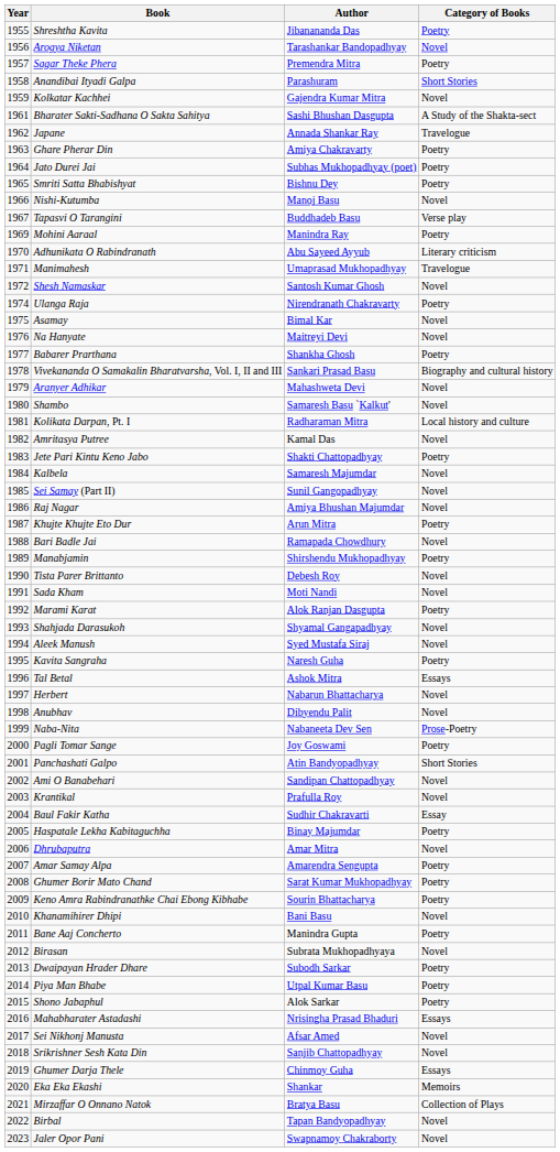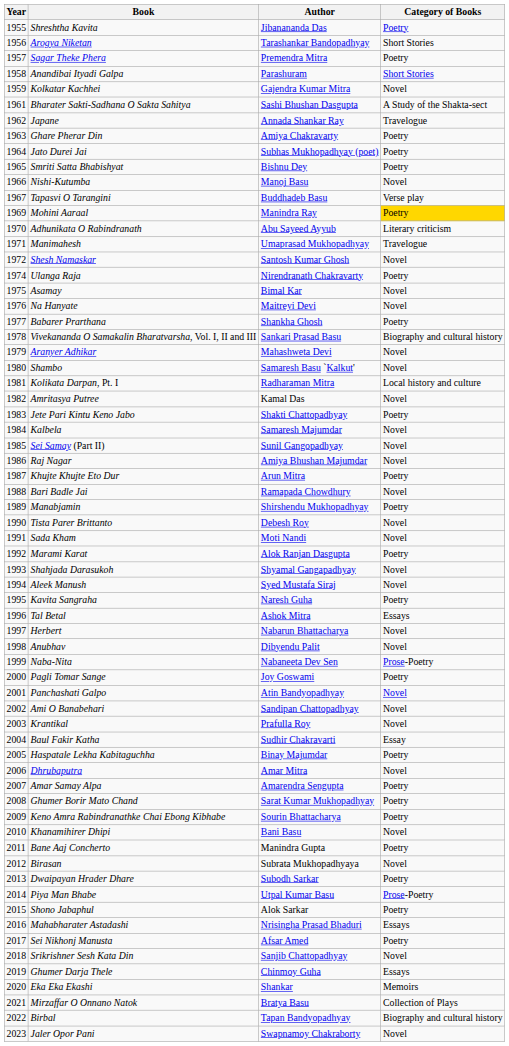Arogya Niketan | Category of Books: Novel -> Short Stories
Mohini Aaraal | Category of Books: no background -> gold background
Panchashati Galpo | Category of Books: Short Stories -> Novel
Piya Man Bhabe | Category of Books: Poetry -> Prose-Poetry
Sei Nikhonj Manusta | Category of Books: Novel -> Poetry
Birbal | Category of Books: Novel -> Biography and cultural history
